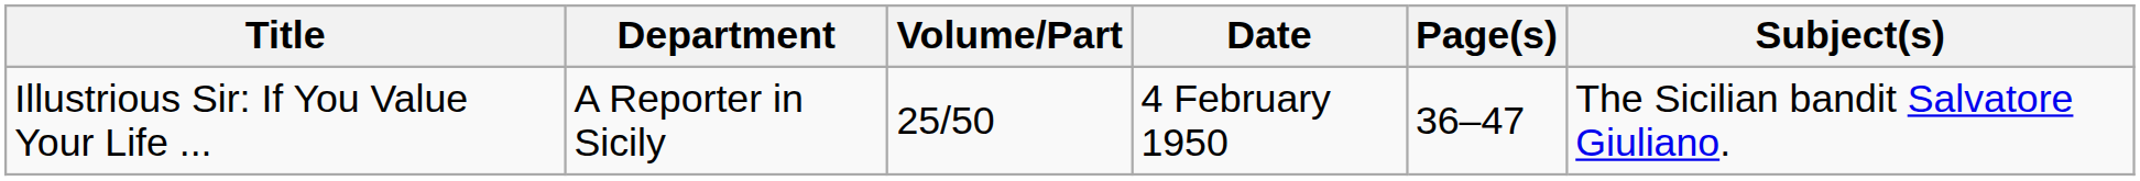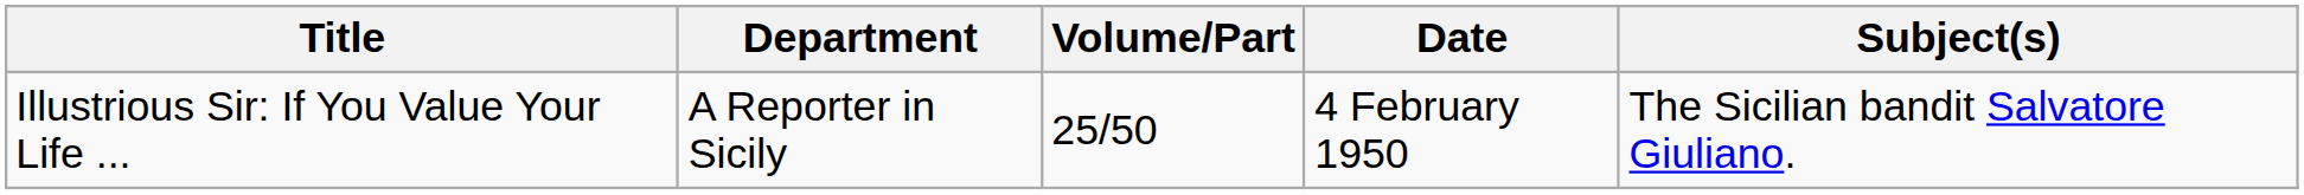- column: Page(s) | 36–47
